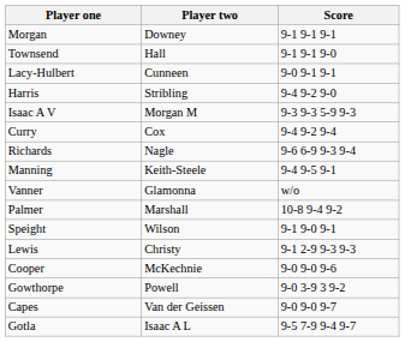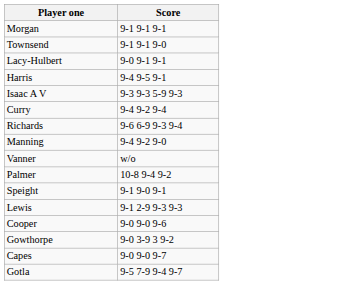- column: Player two | Downey | Hall | Cunneen | Stribling | Morgan M | Cox | Nagle | Keith-Steele | Glamonna | Marshall | Wilson | Christy | McKechnie | Powell | Van der Geissen | Isaac A L
Harris | Score: 9-4 9-2 9-0 -> 9-4 9-5 9-1
Manning | Score: 9-4 9-5 9-1 -> 9-4 9-2 9-0
